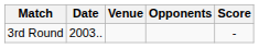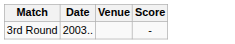- column: Opponents
